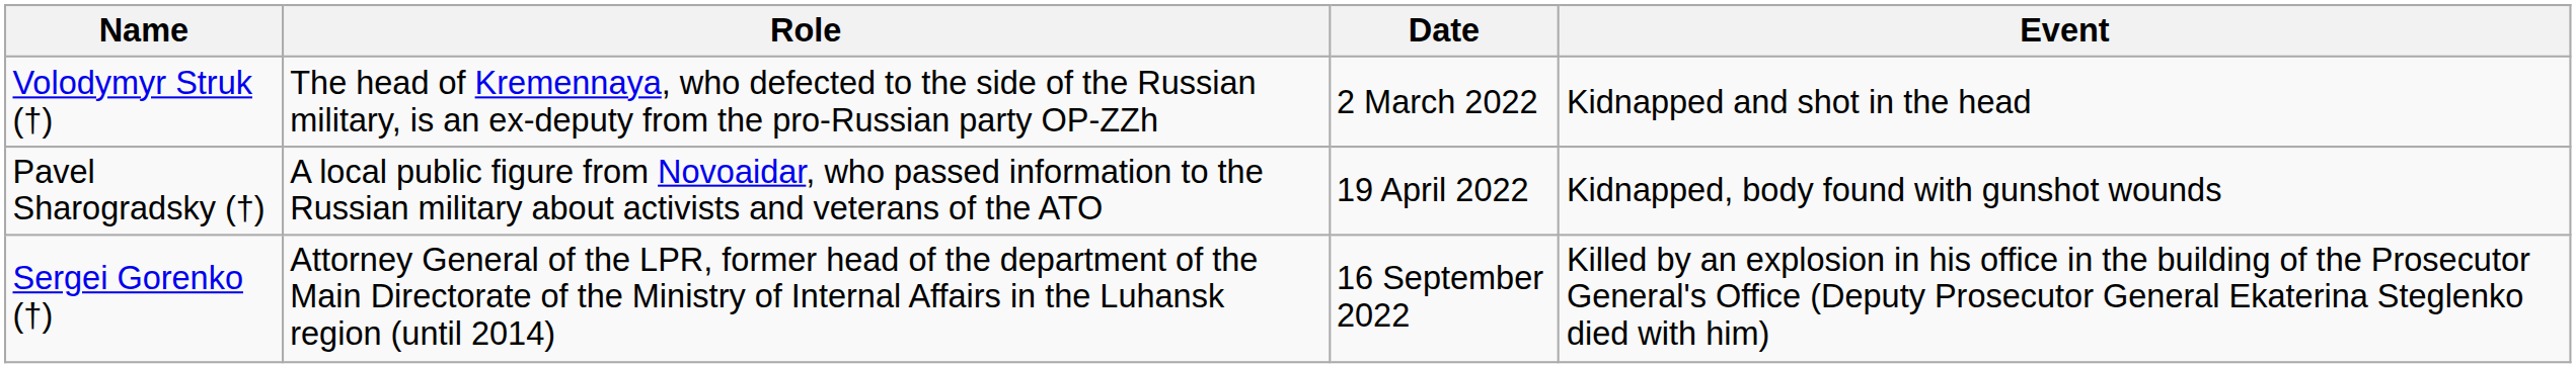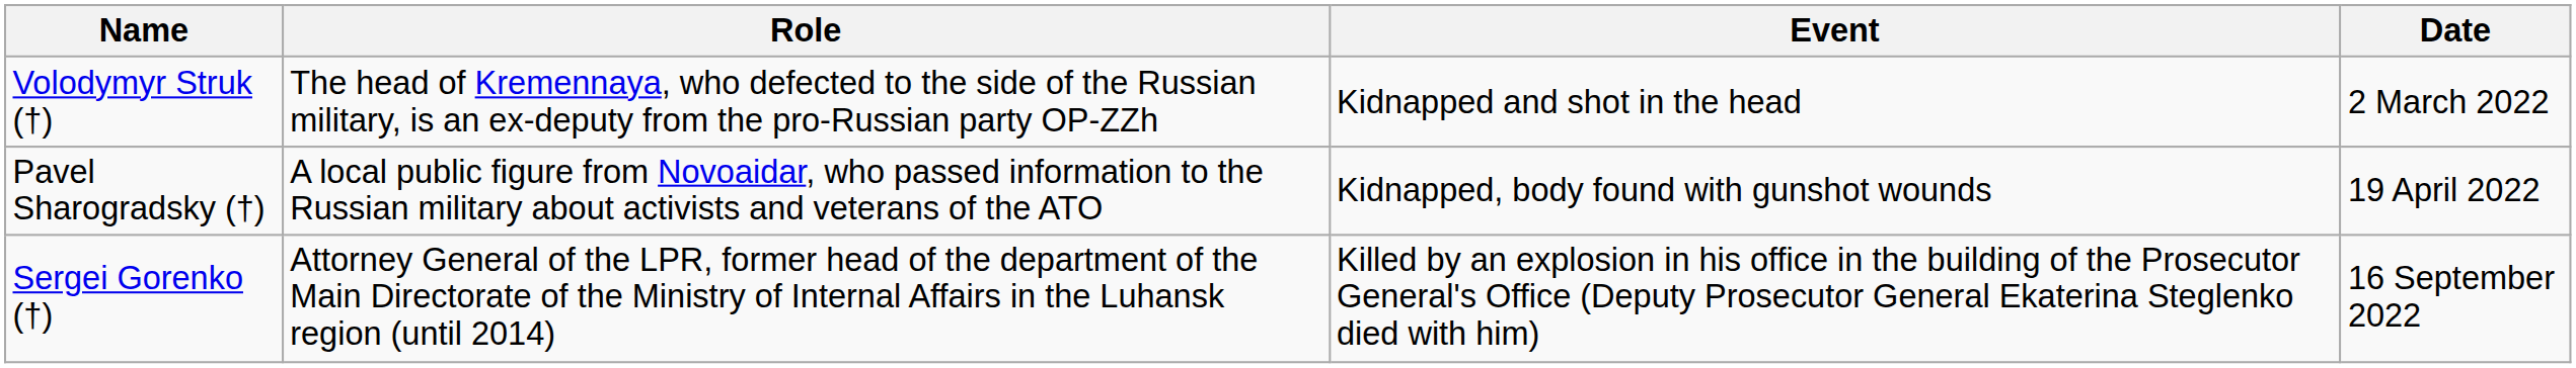columns swapped: Date <-> Event
